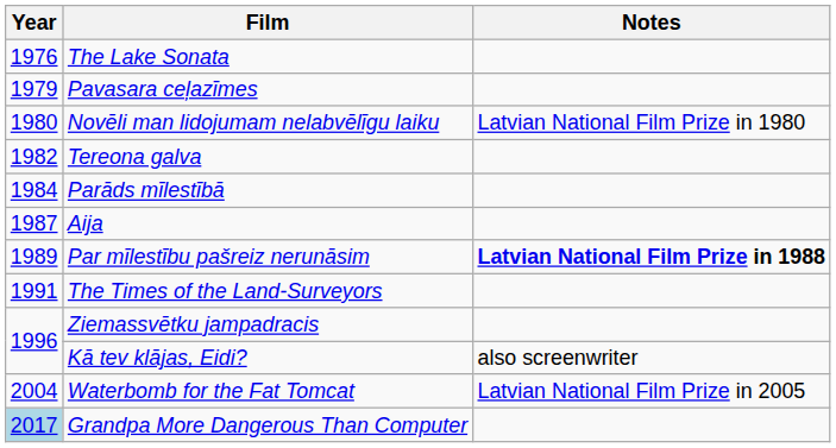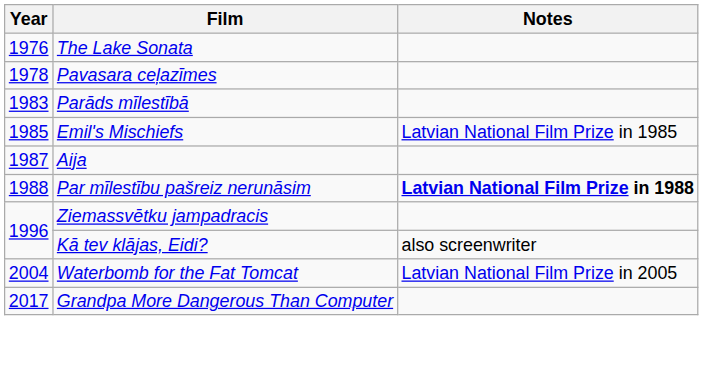Pavasara ceļazīmes | Year: 1979 -> 1978
- row: 1980 | Novēli man lidojumam nelabvēlīgu laiku | Latvian National Film Prize in 1980
- row: 1982 | Tereona galva
Parāds mīlestībā | Year: 1984 -> 1983
+ row: 1985 | Emil's Mischiefs | Latvian National Film Prize in 1985
Par mīlestību pašreiz nerunāsim | Year: 1989 -> 1988
- row: 1991 | The Times of the Land-Surveyors
Grandpa More Dangerous Than Computer | Year: lightblue background -> no background
